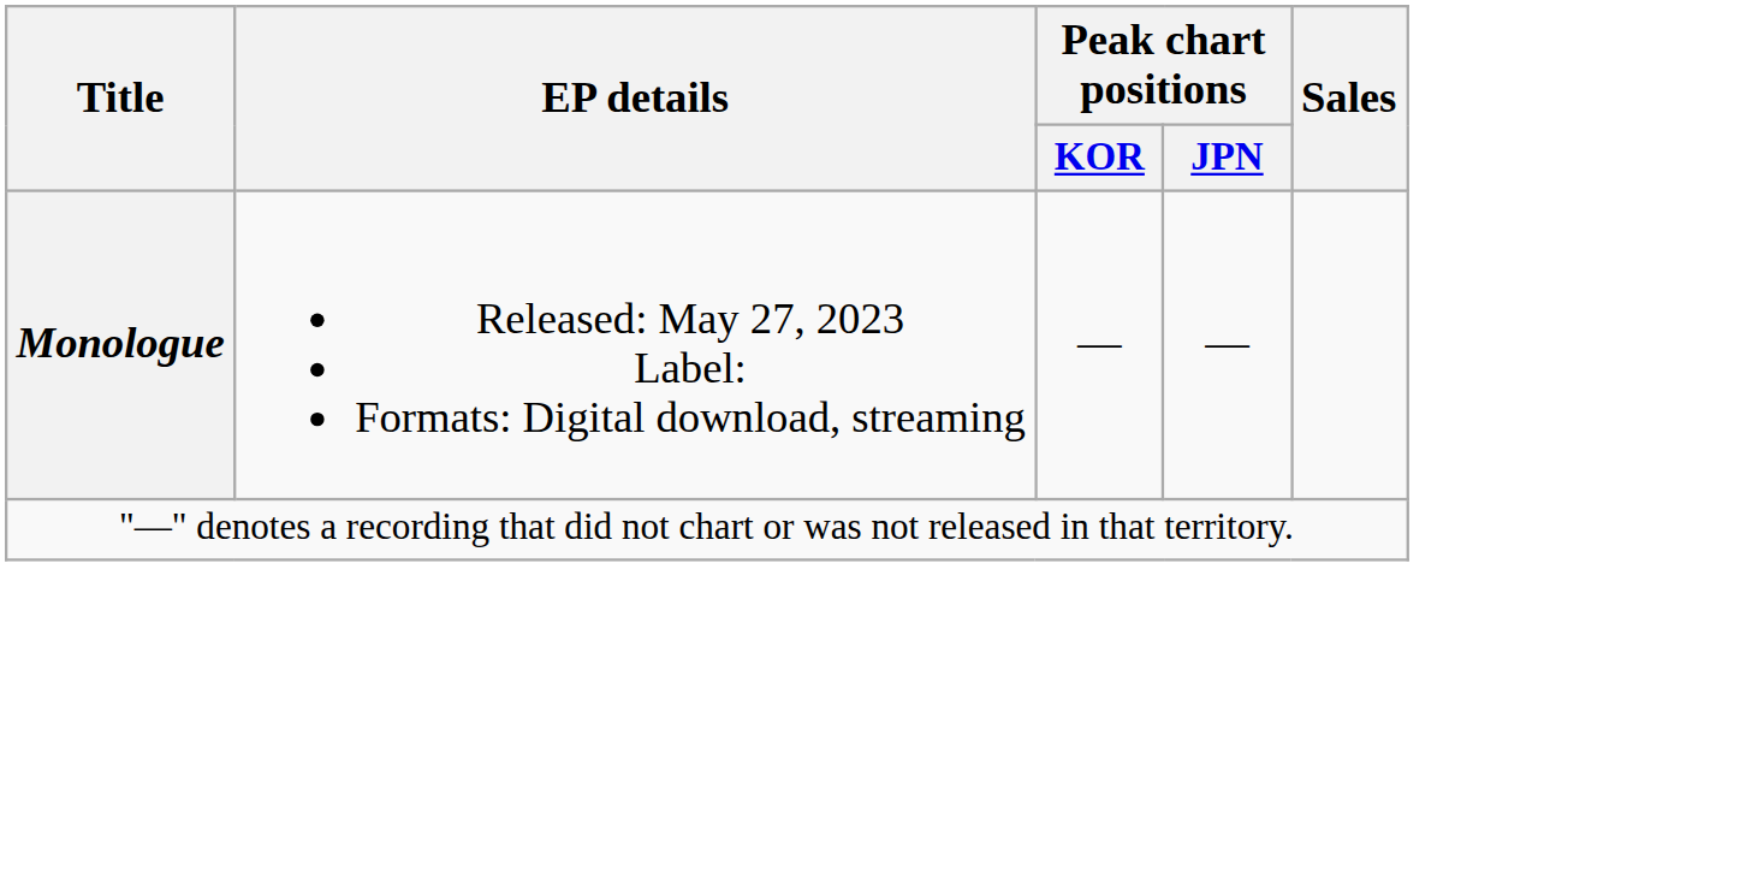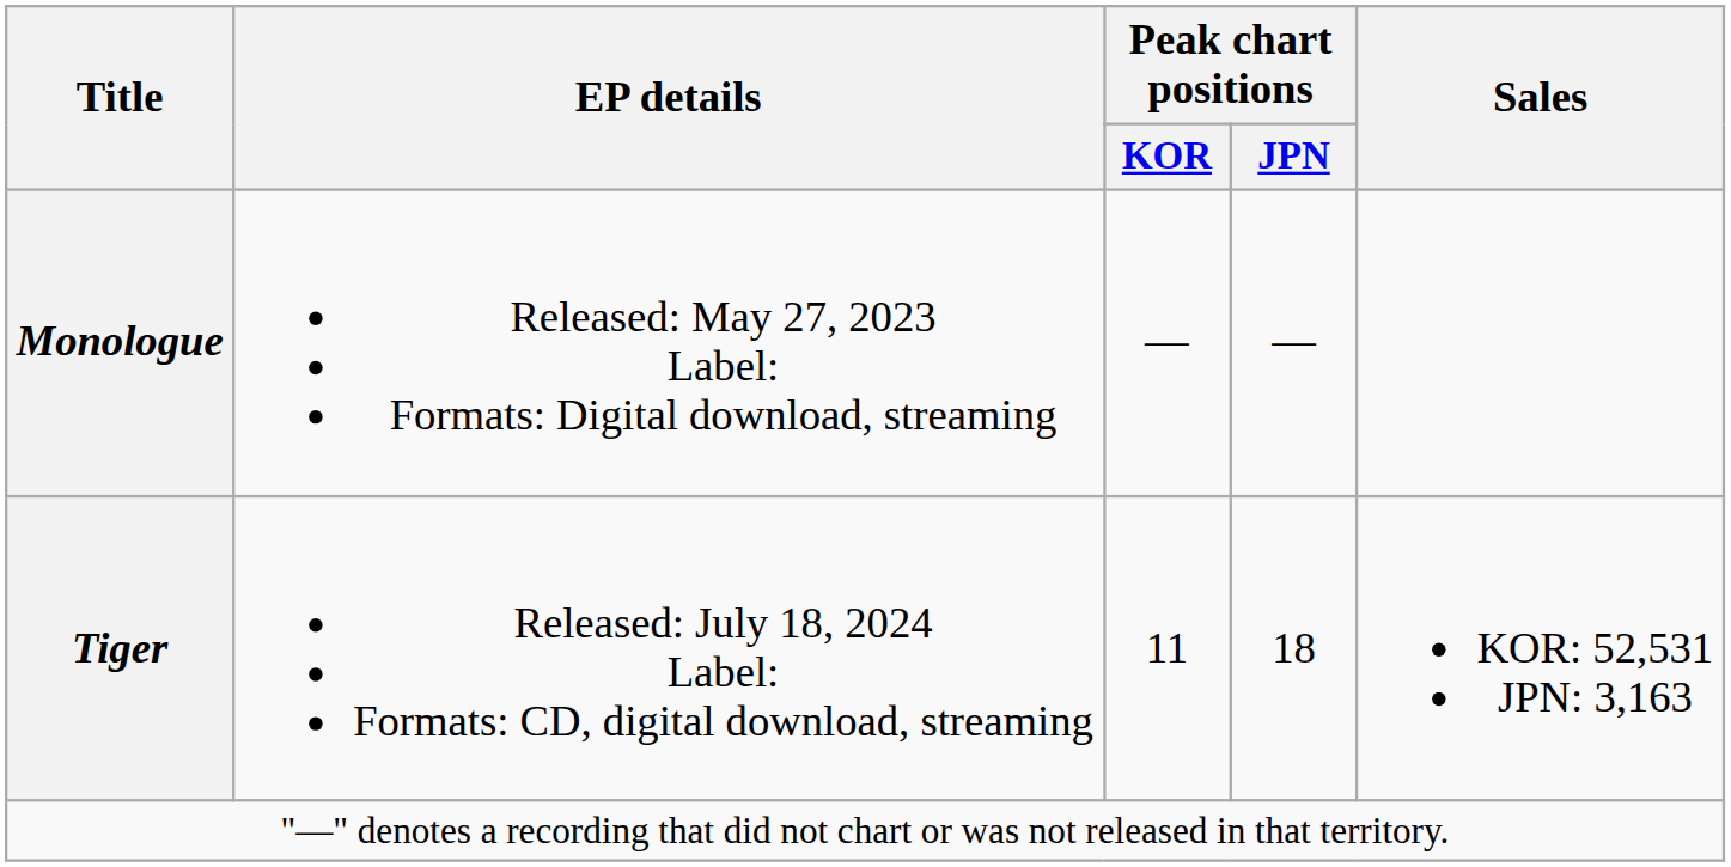+ row: Tiger | Released: July 18, 2024 Label: Formats: CD, digital download, streaming | 11 | 18 | KOR: 52,531 JPN: 3,163
